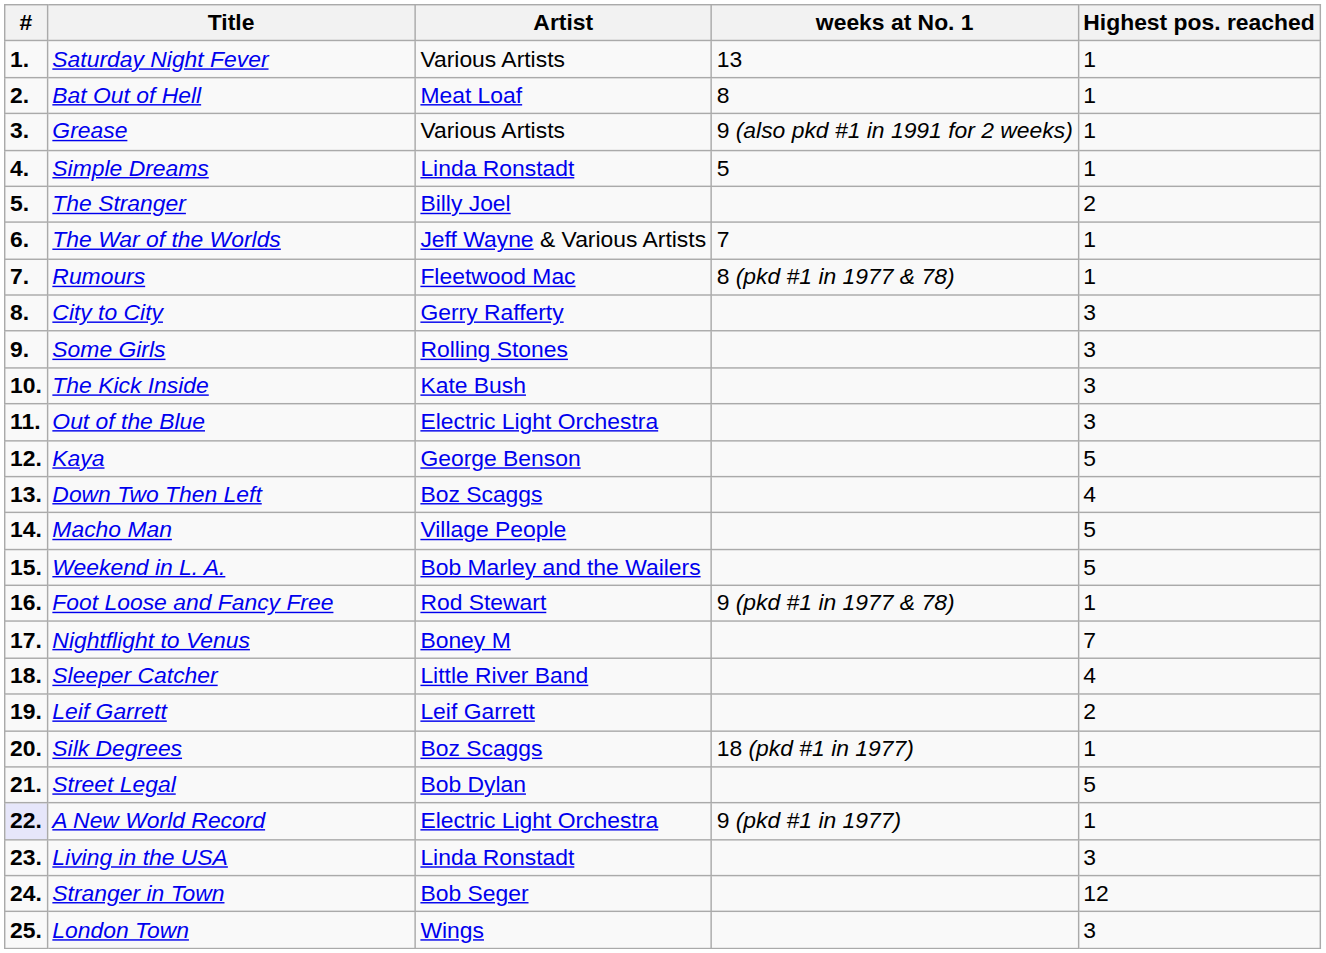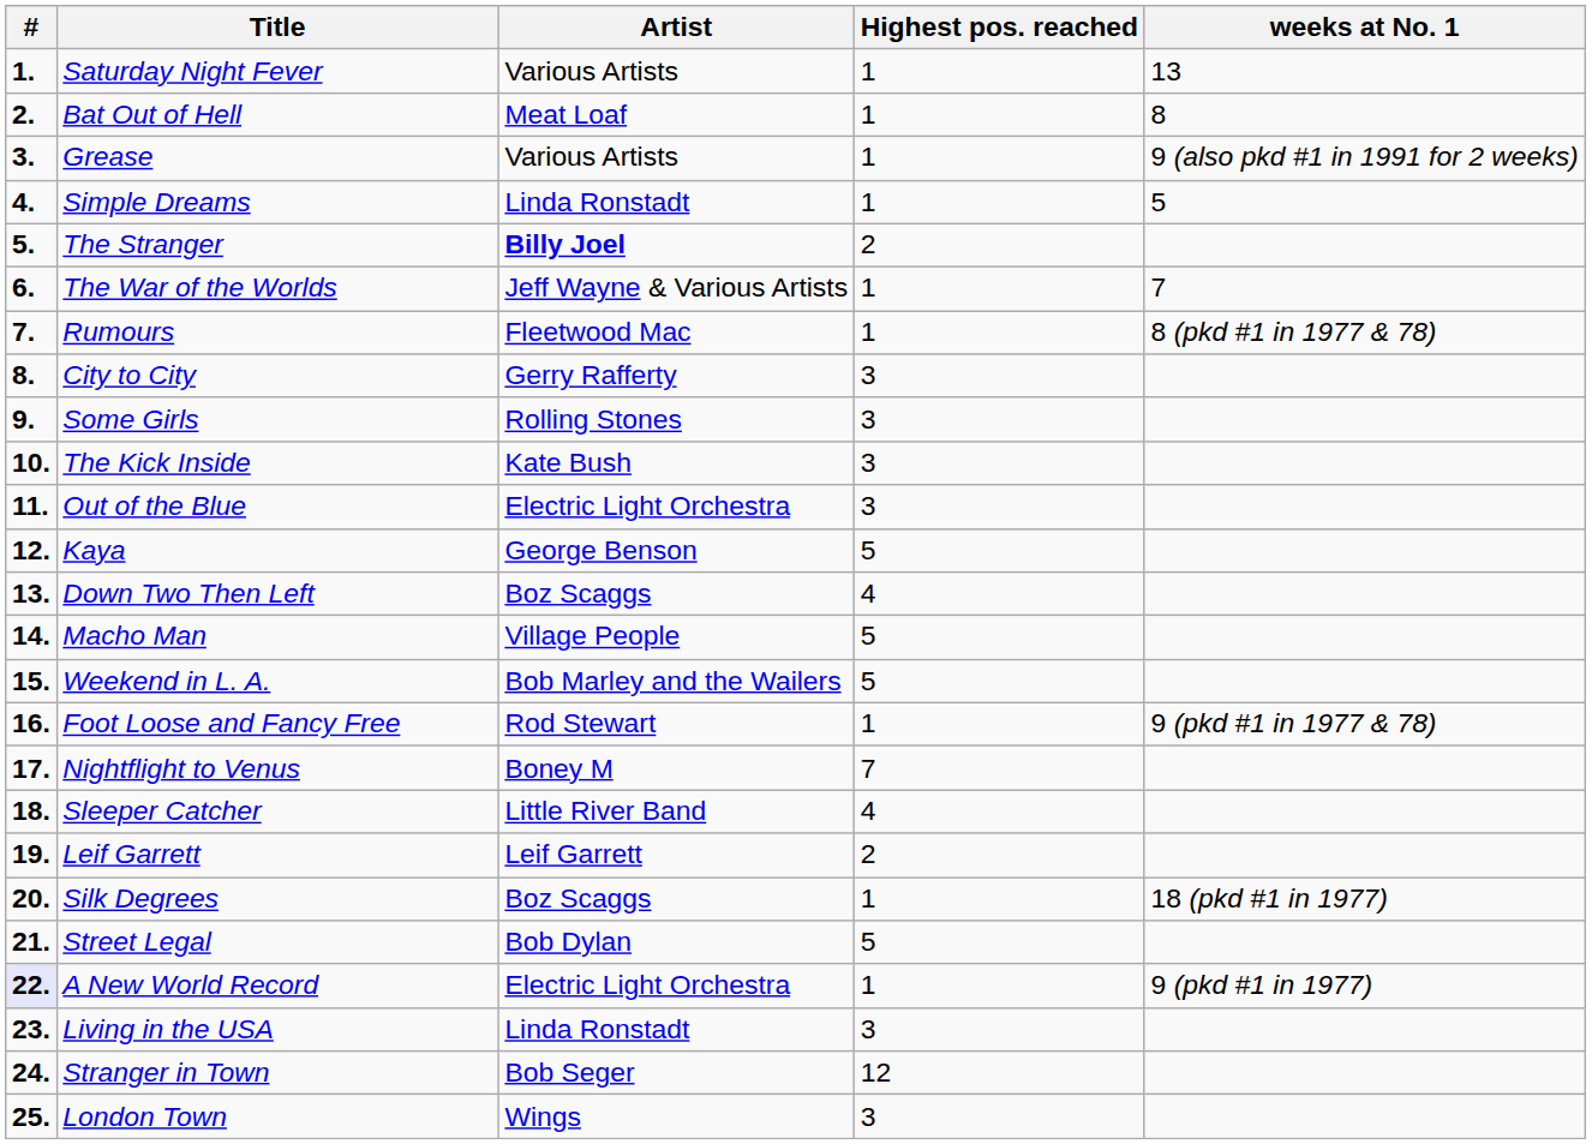columns swapped: Highest pos. reached <-> weeks at No. 1
The Stranger | Artist: normal -> bold
